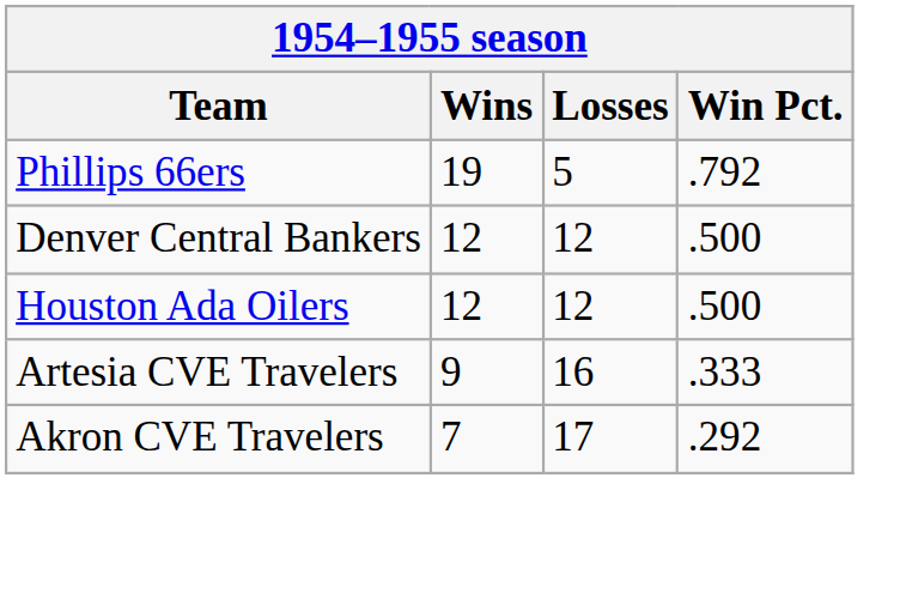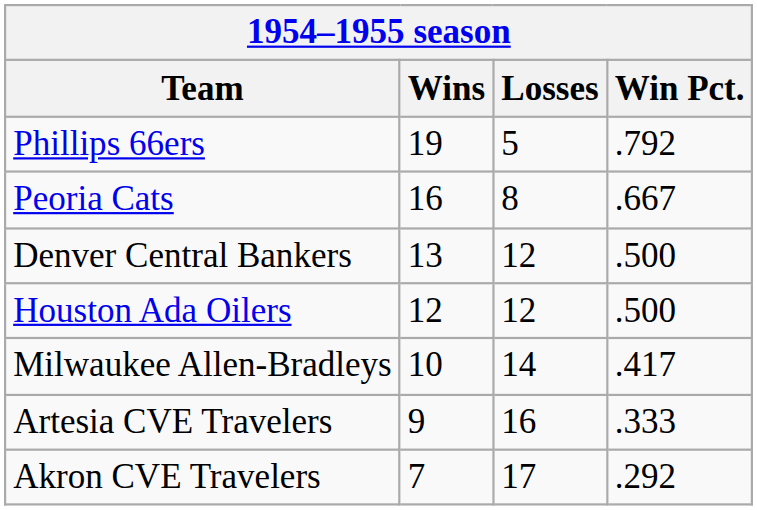+ row: Peoria Cats | 16 | 8 | .667
Denver Central Bankers | Wins: 12 -> 13
+ row: Milwaukee Allen-Bradleys | 10 | 14 | .417
